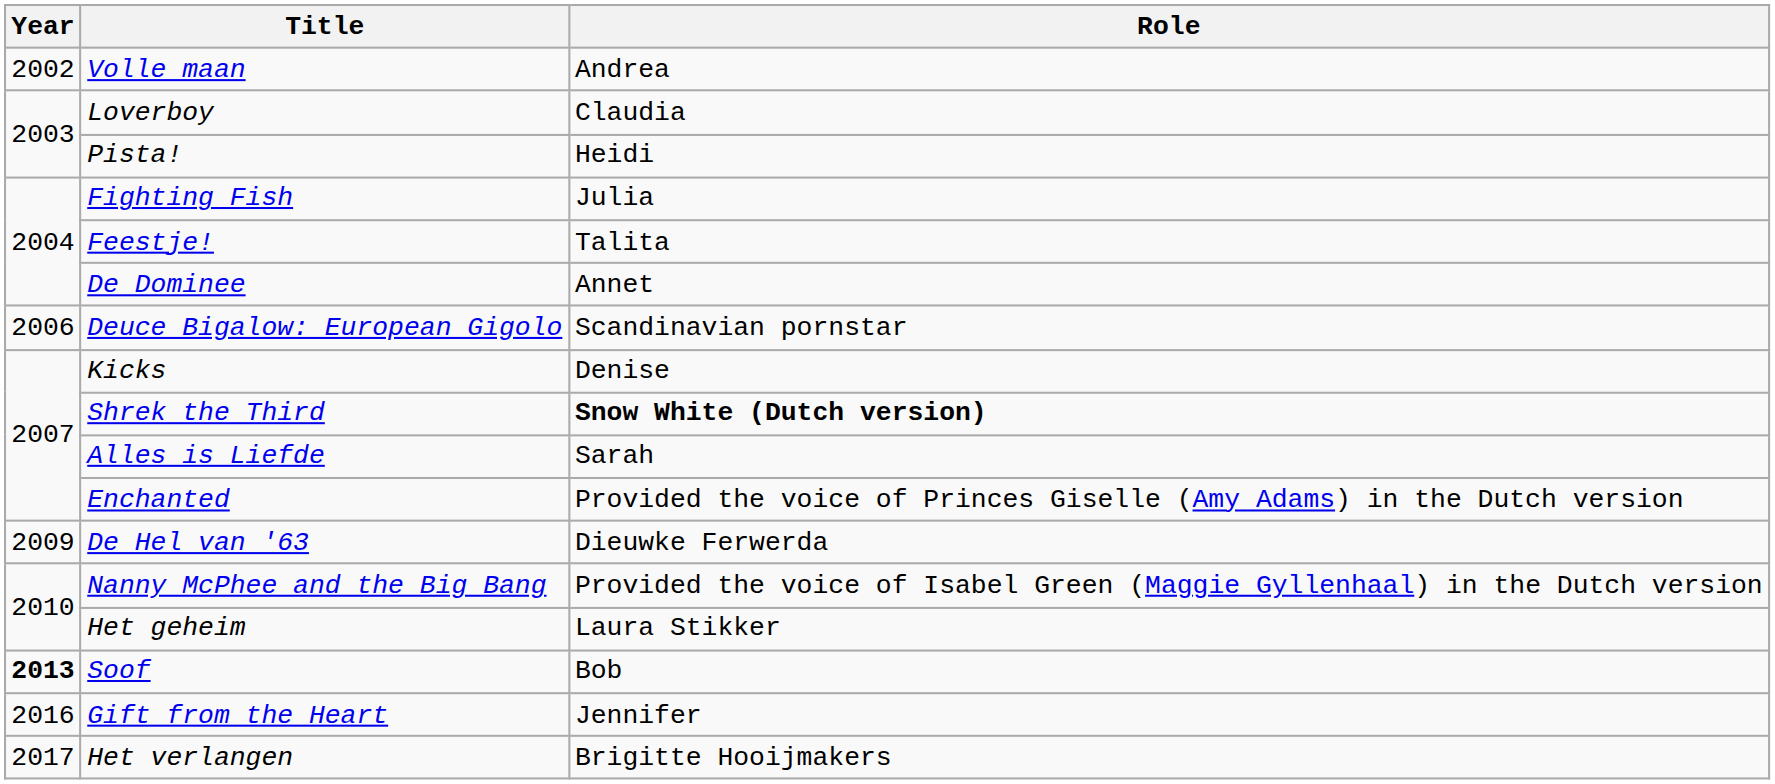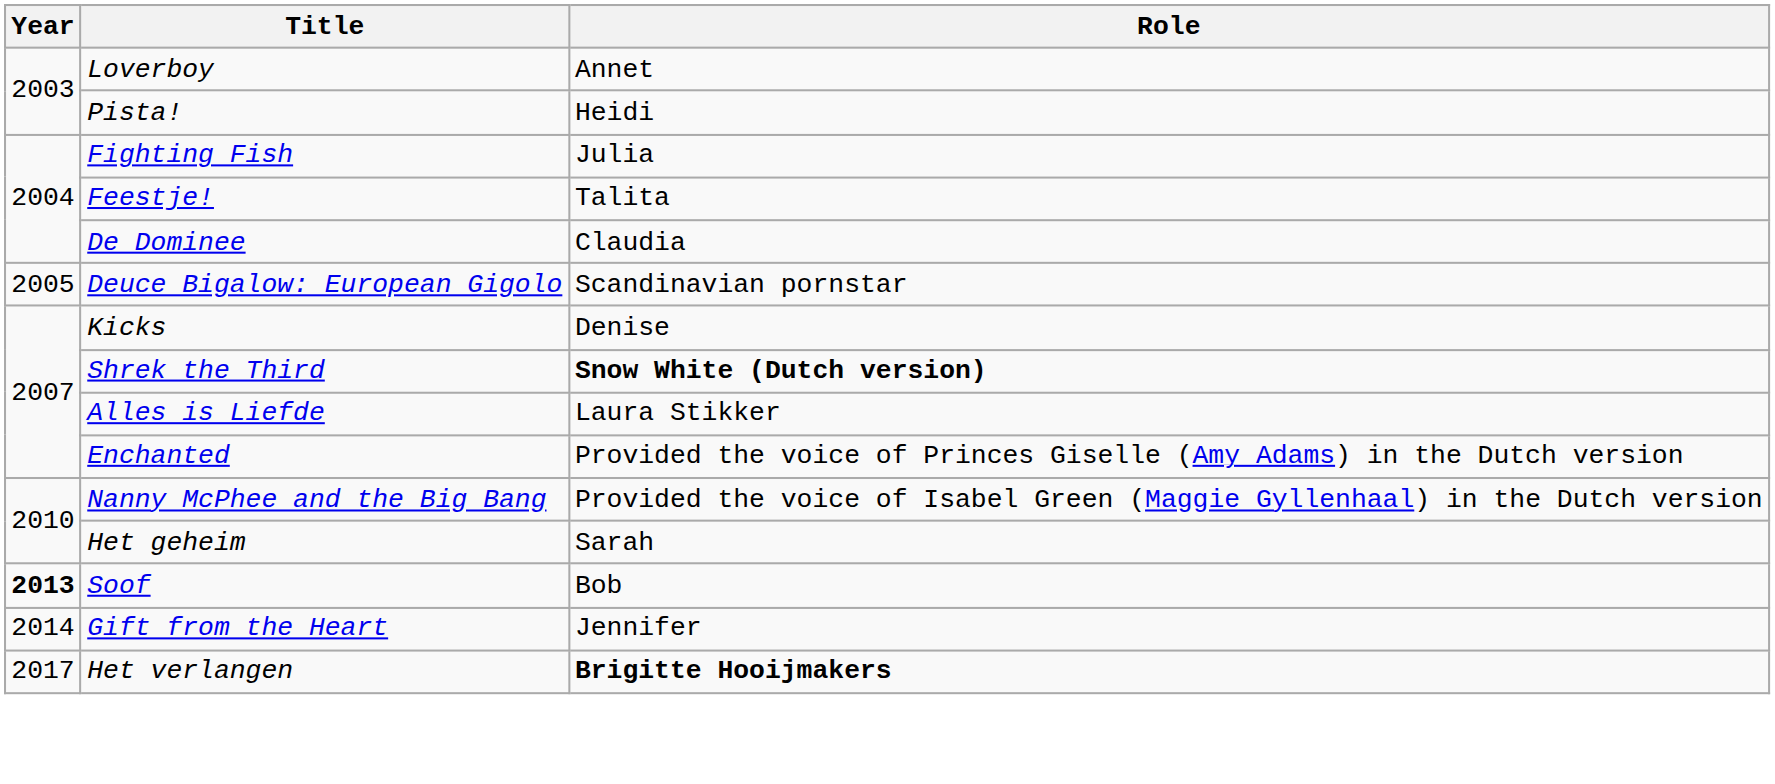- row: 2002 | Volle maan | Andrea
Loverboy | Role: Claudia -> Annet
De Dominee | Role: Annet -> Claudia
Deuce Bigalow: European Gigolo | Year: 2006 -> 2005
Alles is Liefde | Role: Sarah -> Laura Stikker
- row: 2009 | De Hel van '63 | Dieuwke Ferwerda
Het geheim | Role: Laura Stikker -> Sarah
Gift from the Heart | Year: 2016 -> 2014
Het verlangen | Role: normal -> bold
